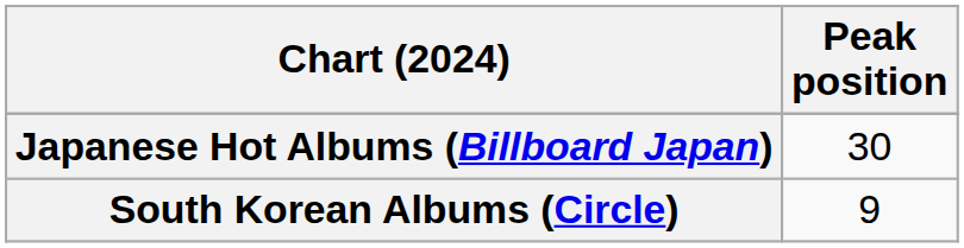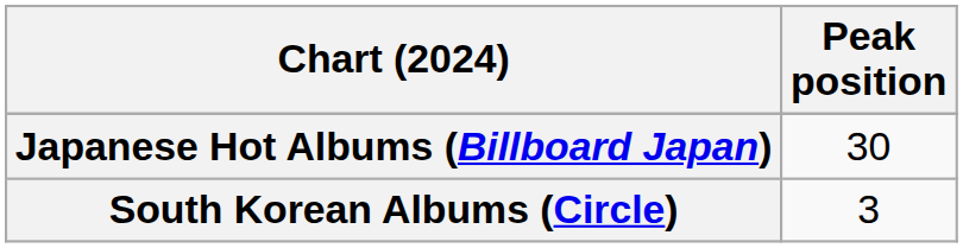South Korean Albums (Circle) | Peak position: 9 -> 3
